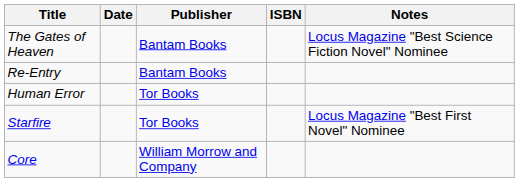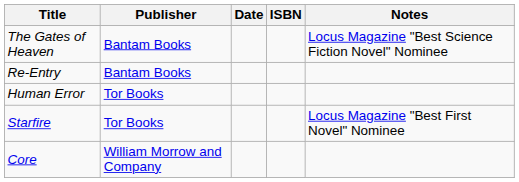columns swapped: Publisher <-> Date
